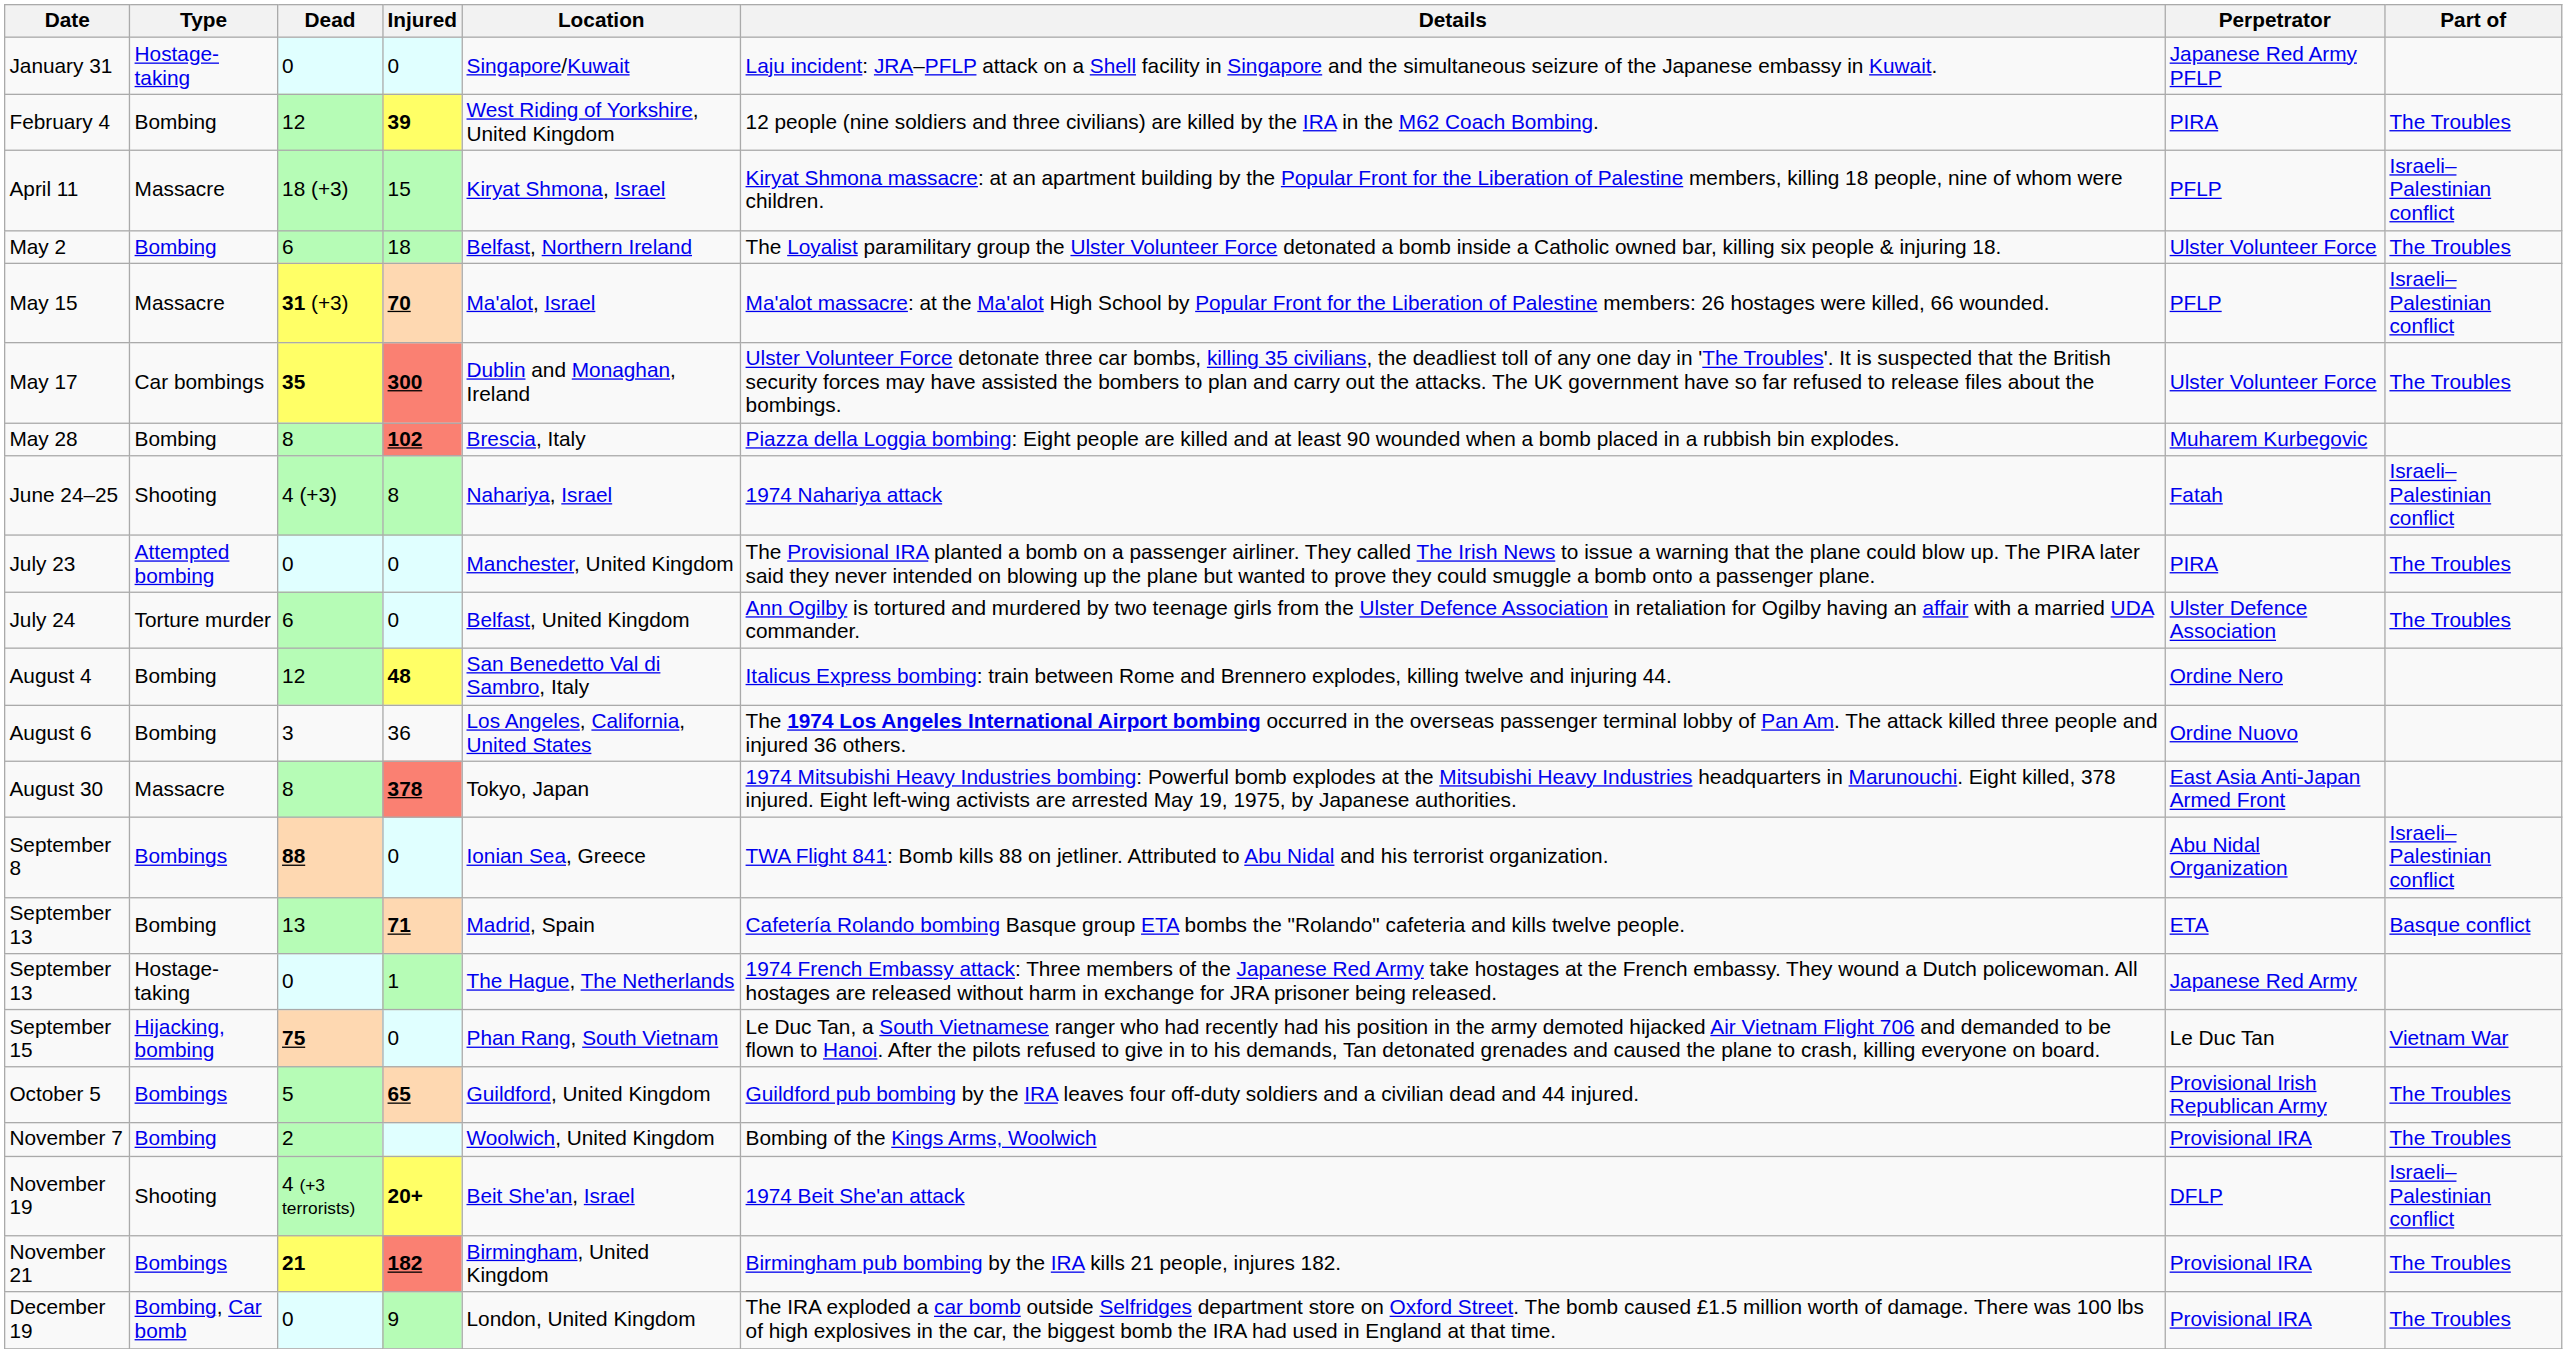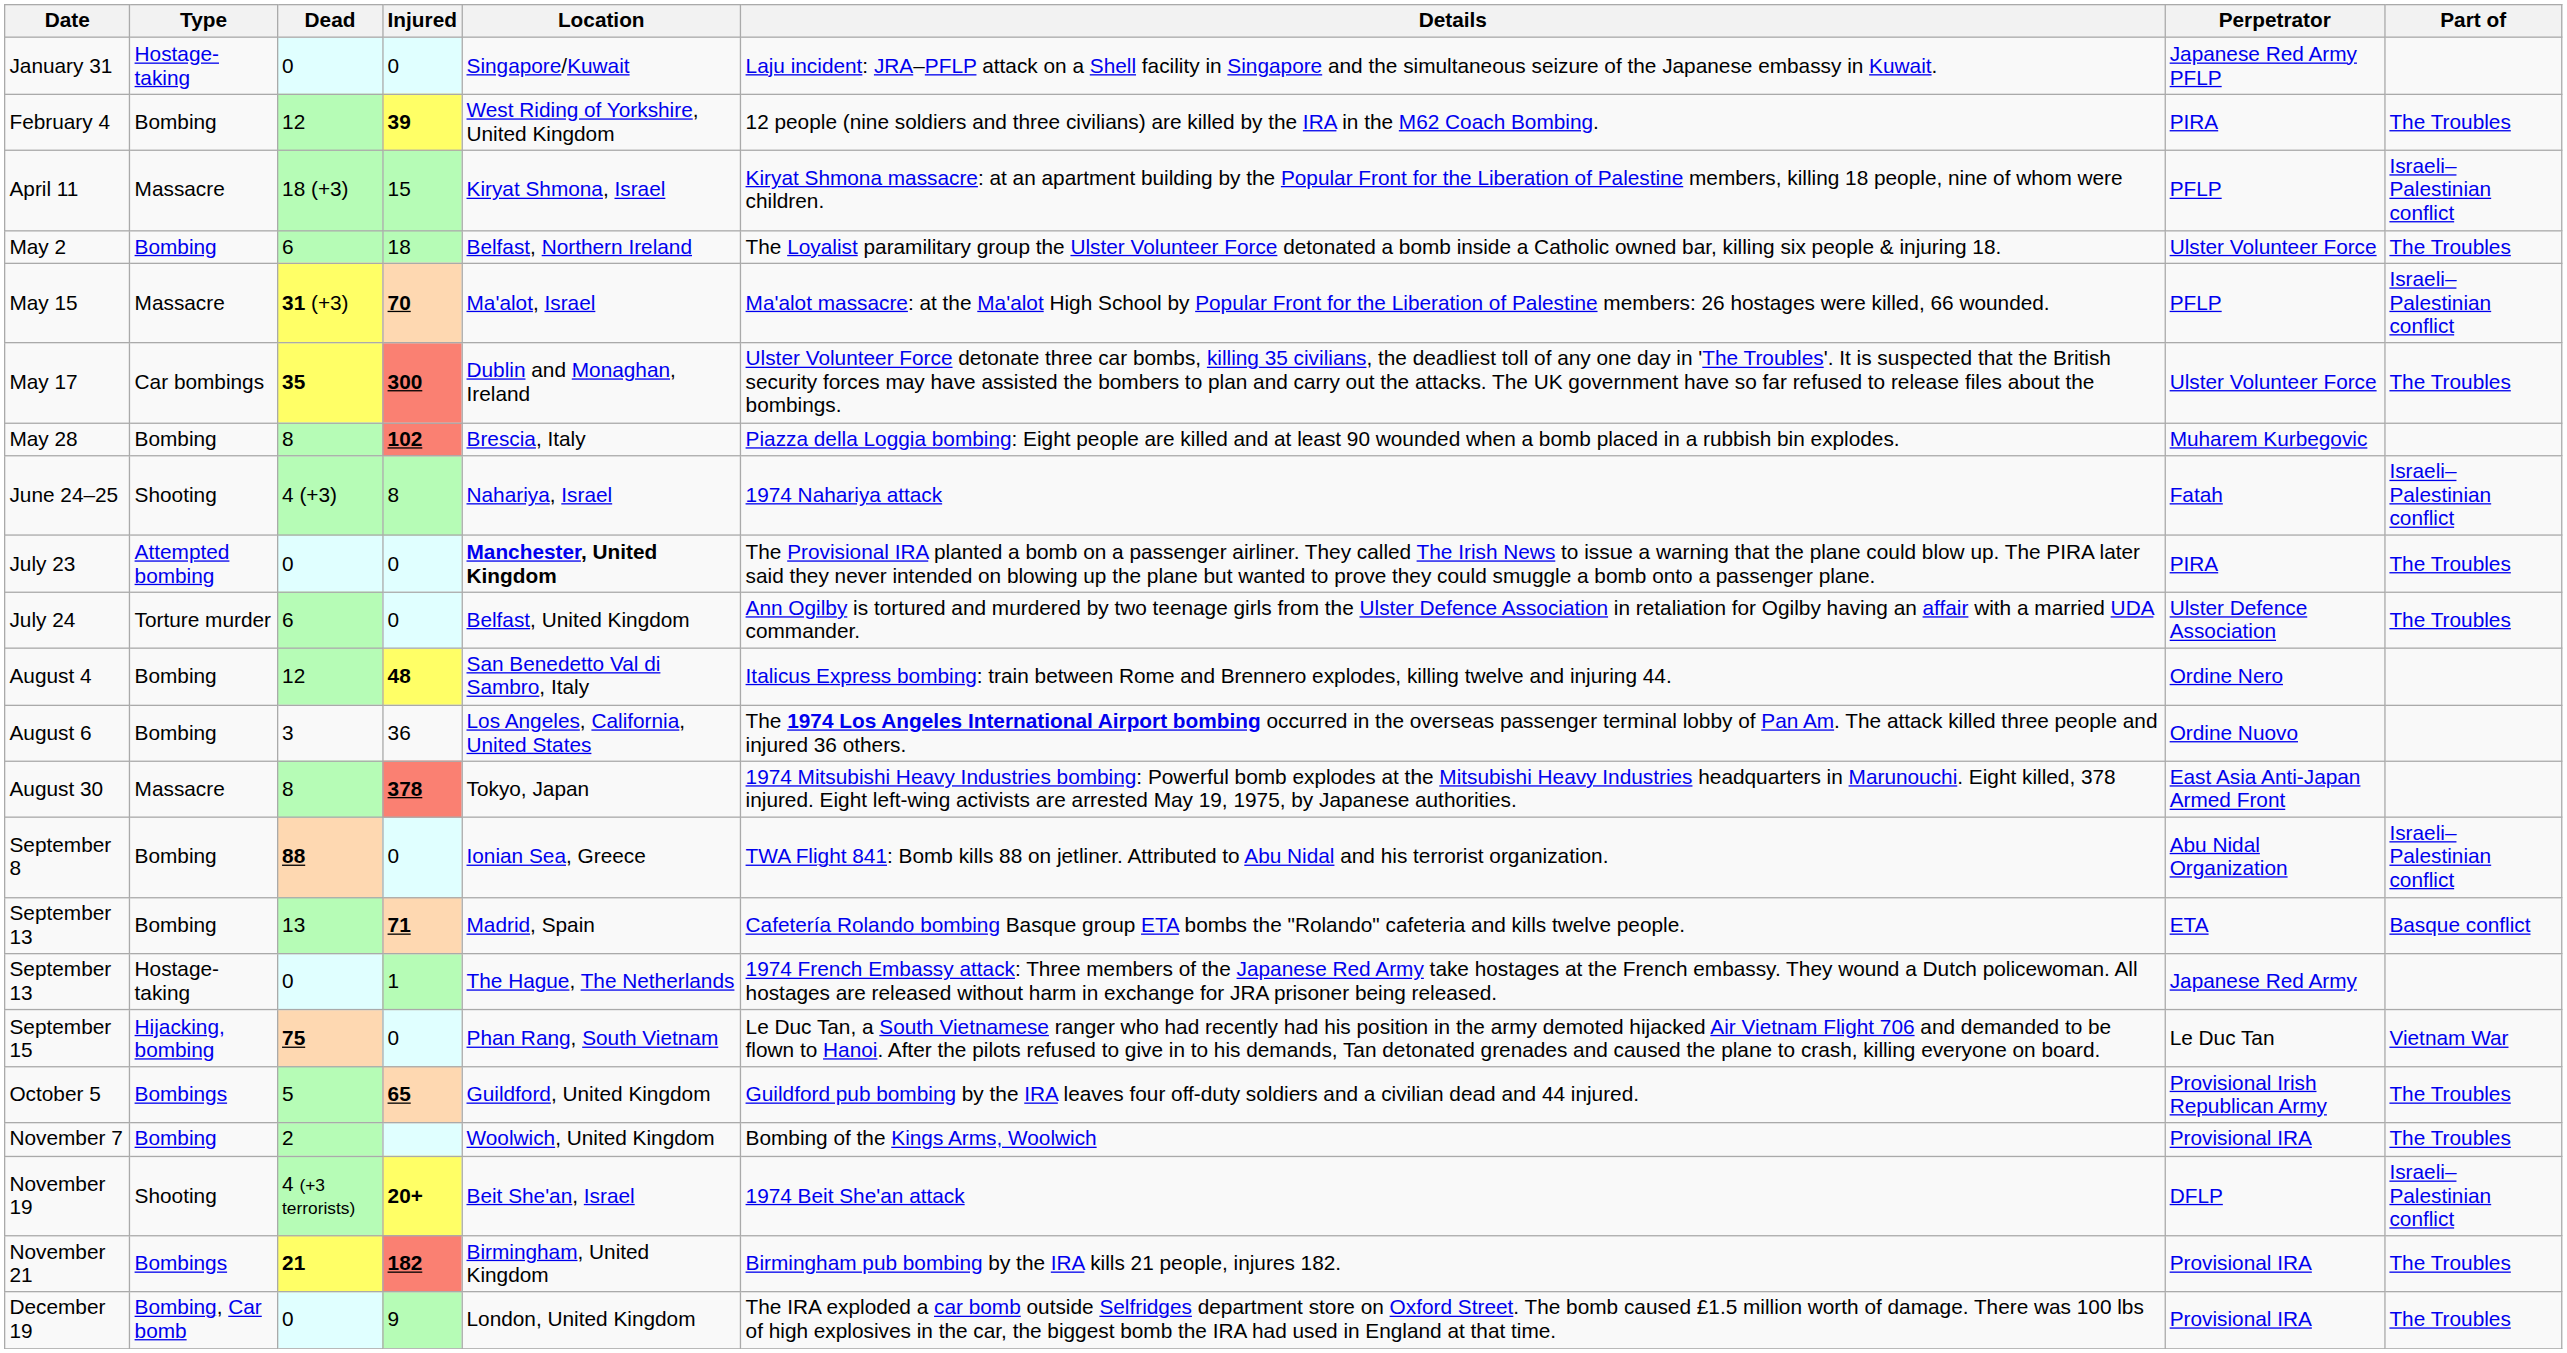July 23 | Location: normal -> bold
September 8 | Type: Bombings -> Bombing
